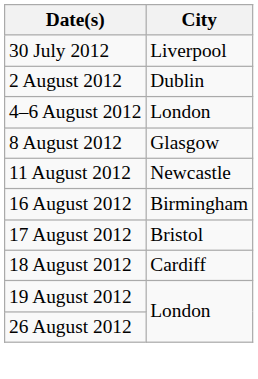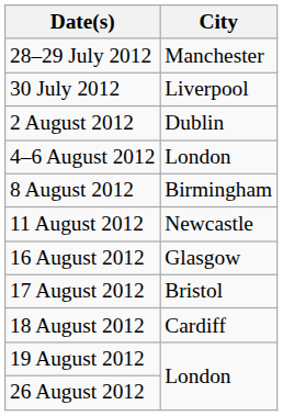+ row: 28–29 July 2012 | Manchester
8 August 2012 | City: Glasgow -> Birmingham
16 August 2012 | City: Birmingham -> Glasgow
